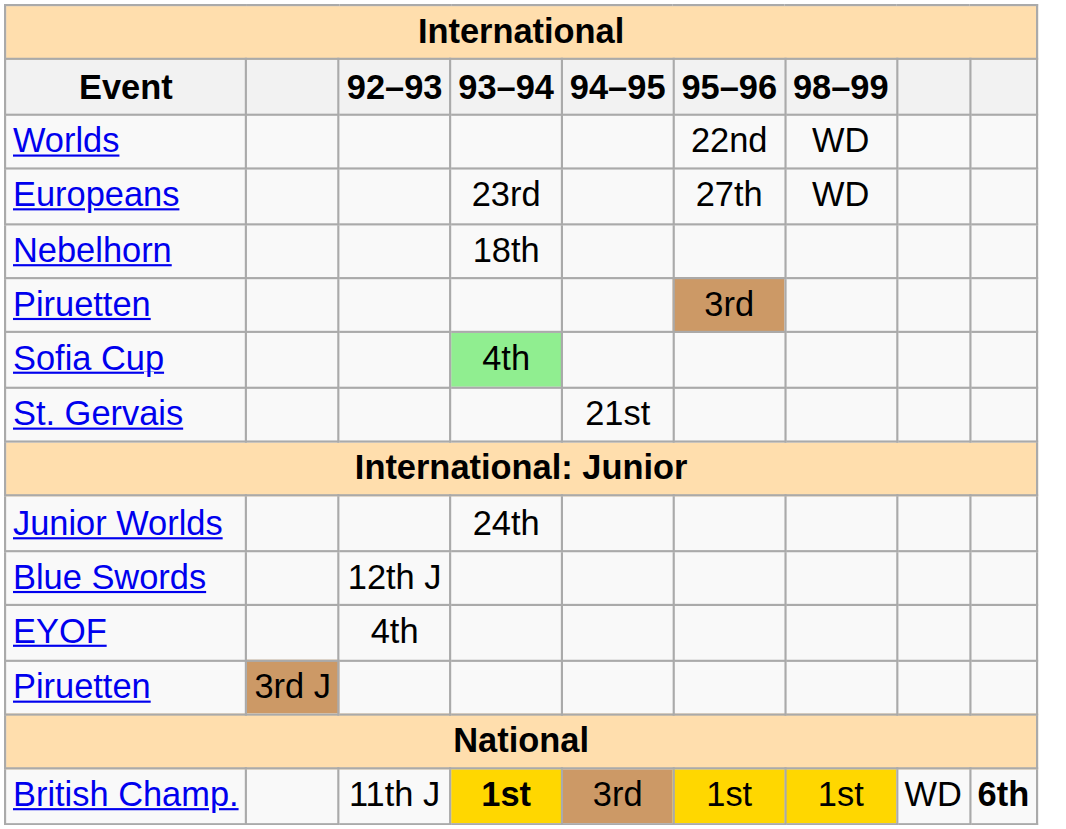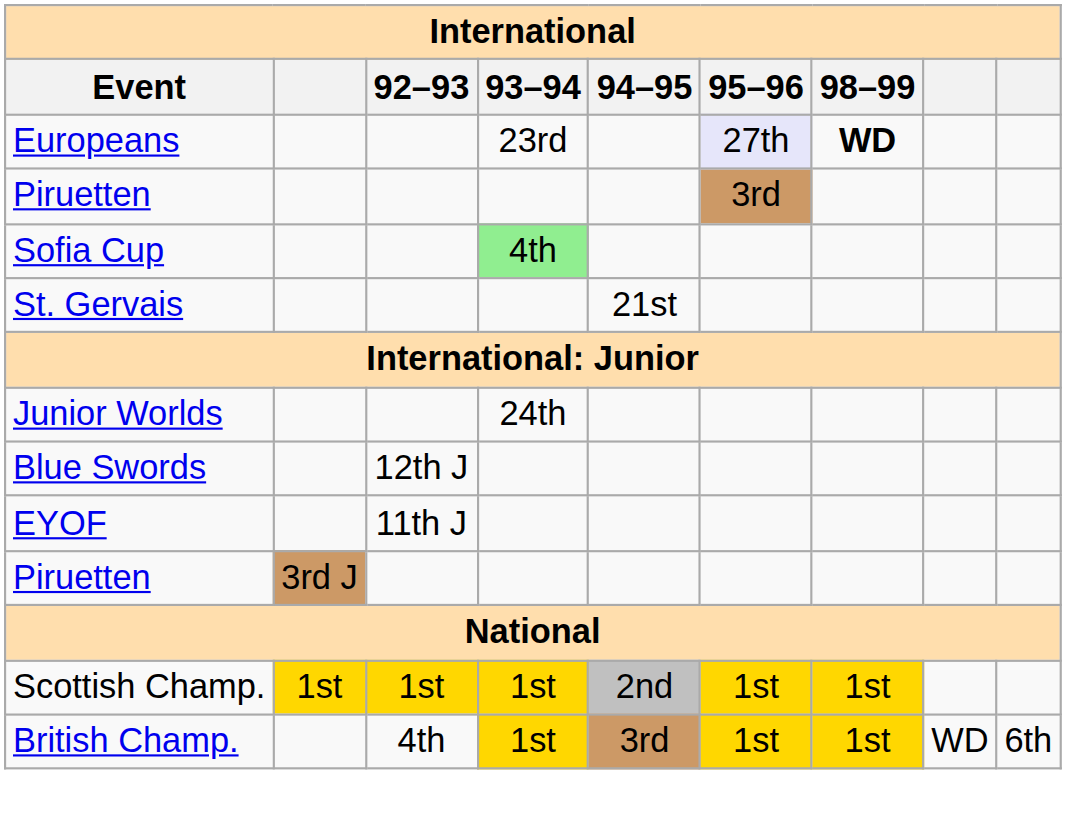- row: Worlds | 22nd | WD
Europeans | 95–96: no background -> lavender background
Europeans | 98–99: normal -> bold
- row: Nebelhorn | 18th
EYOF | 92–93: 4th -> 11th J
+ row: Scottish Champ. | 1st | 1st | 1st | 2nd | 1st | 1st
British Champ. | 92–93: 11th J -> 4th
British Champ. | 93–94: bold -> normal
British Champ. | column 9: bold -> normal
